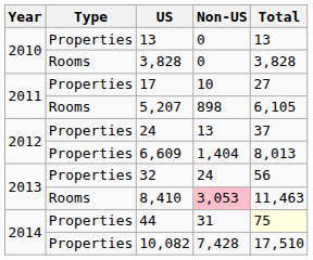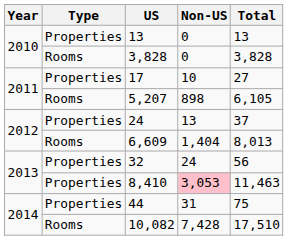6,609 | Type: Properties -> Rooms
8,410 | Type: Rooms -> Properties
44 | Total: lightyellow background -> no background
10,082 | Type: Properties -> Rooms
